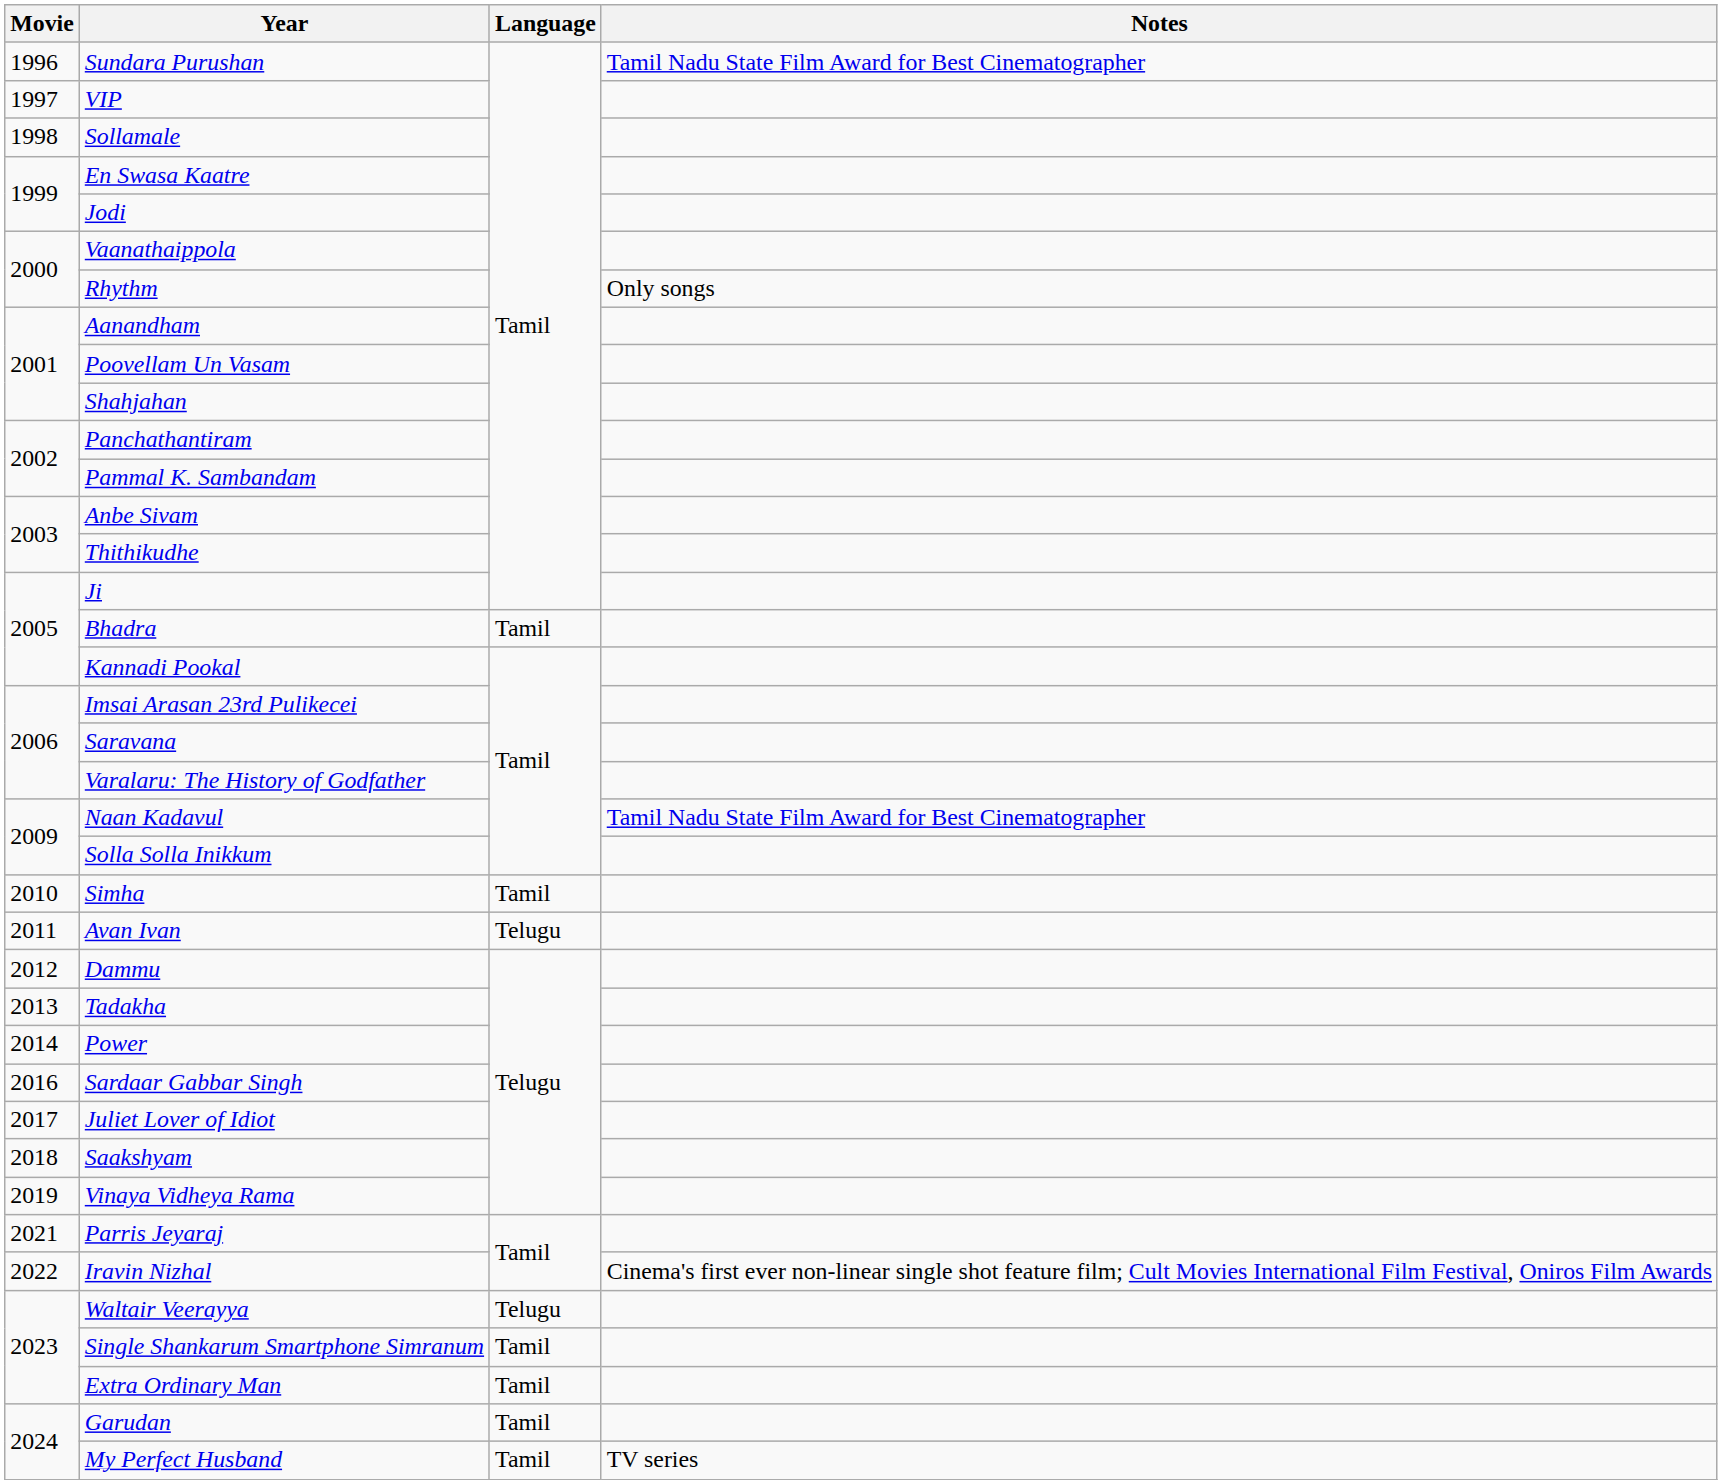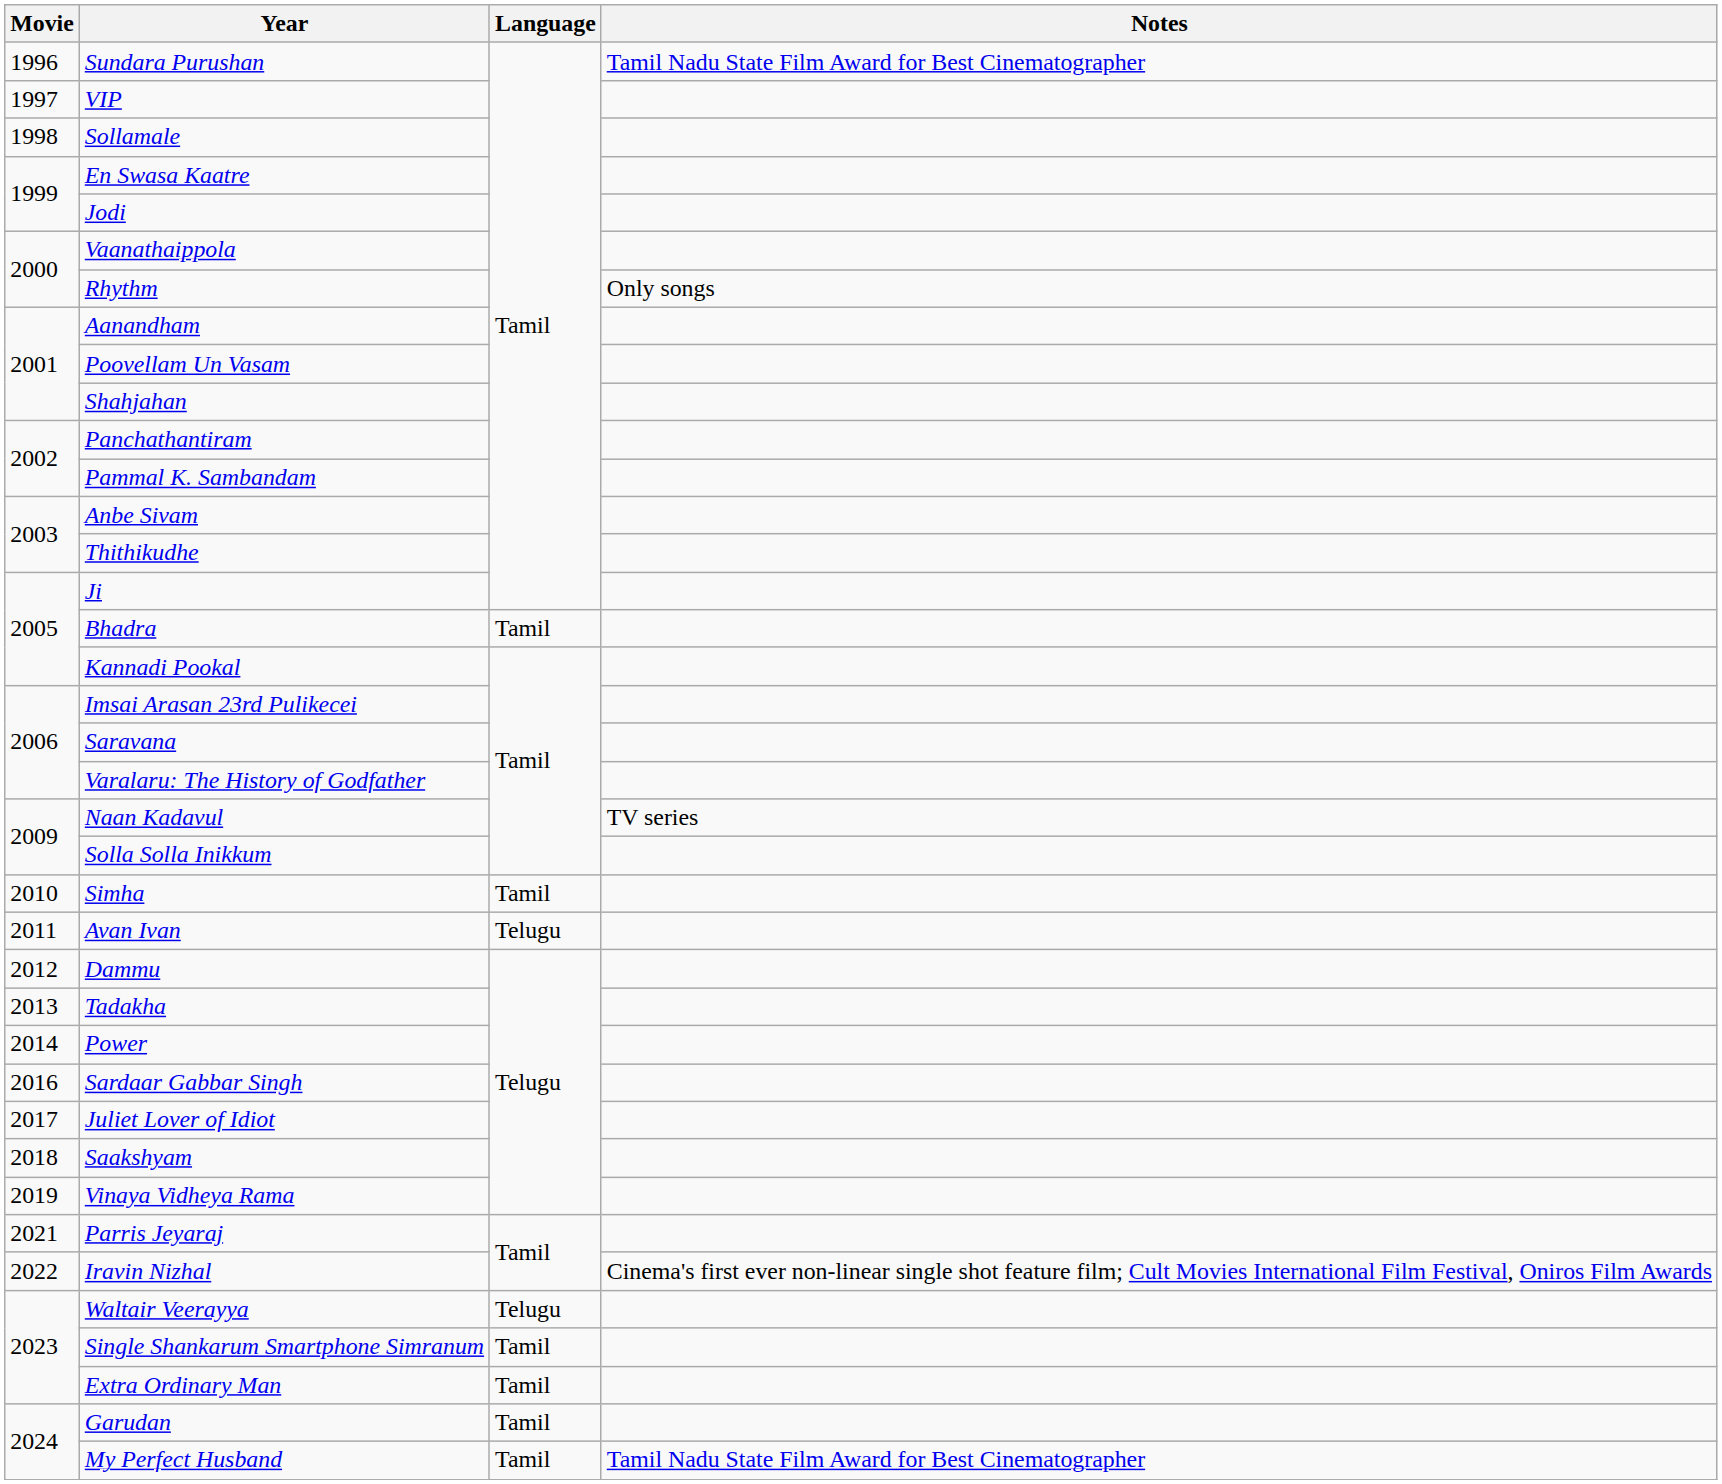Naan Kadavul | Notes: Tamil Nadu State Film Award for Best Cinematographer -> TV series
My Perfect Husband | Notes: TV series -> Tamil Nadu State Film Award for Best Cinematographer
